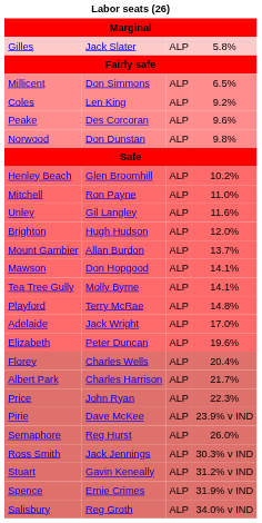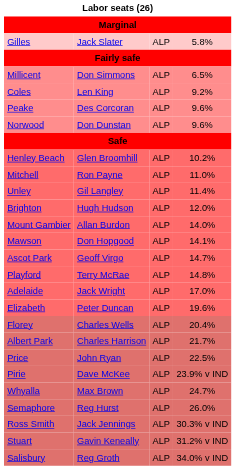Norwood | column 4: 9.8% -> 9.6%
Unley | column 4: 11.6% -> 11.4%
Mount Gambier | column 4: 13.7% -> 14.0%
- row: Tea Tree Gully | Molly Byrne | ALP | 14.1%
+ row: Ascot Park | Geoff Virgo | ALP | 14.7%
Price | column 4: 22.3% -> 22.5%
+ row: Whyalla | Max Brown | ALP | 24.7%
- row: Spence | Ernie Crimes | ALP | 31.9% v IND
